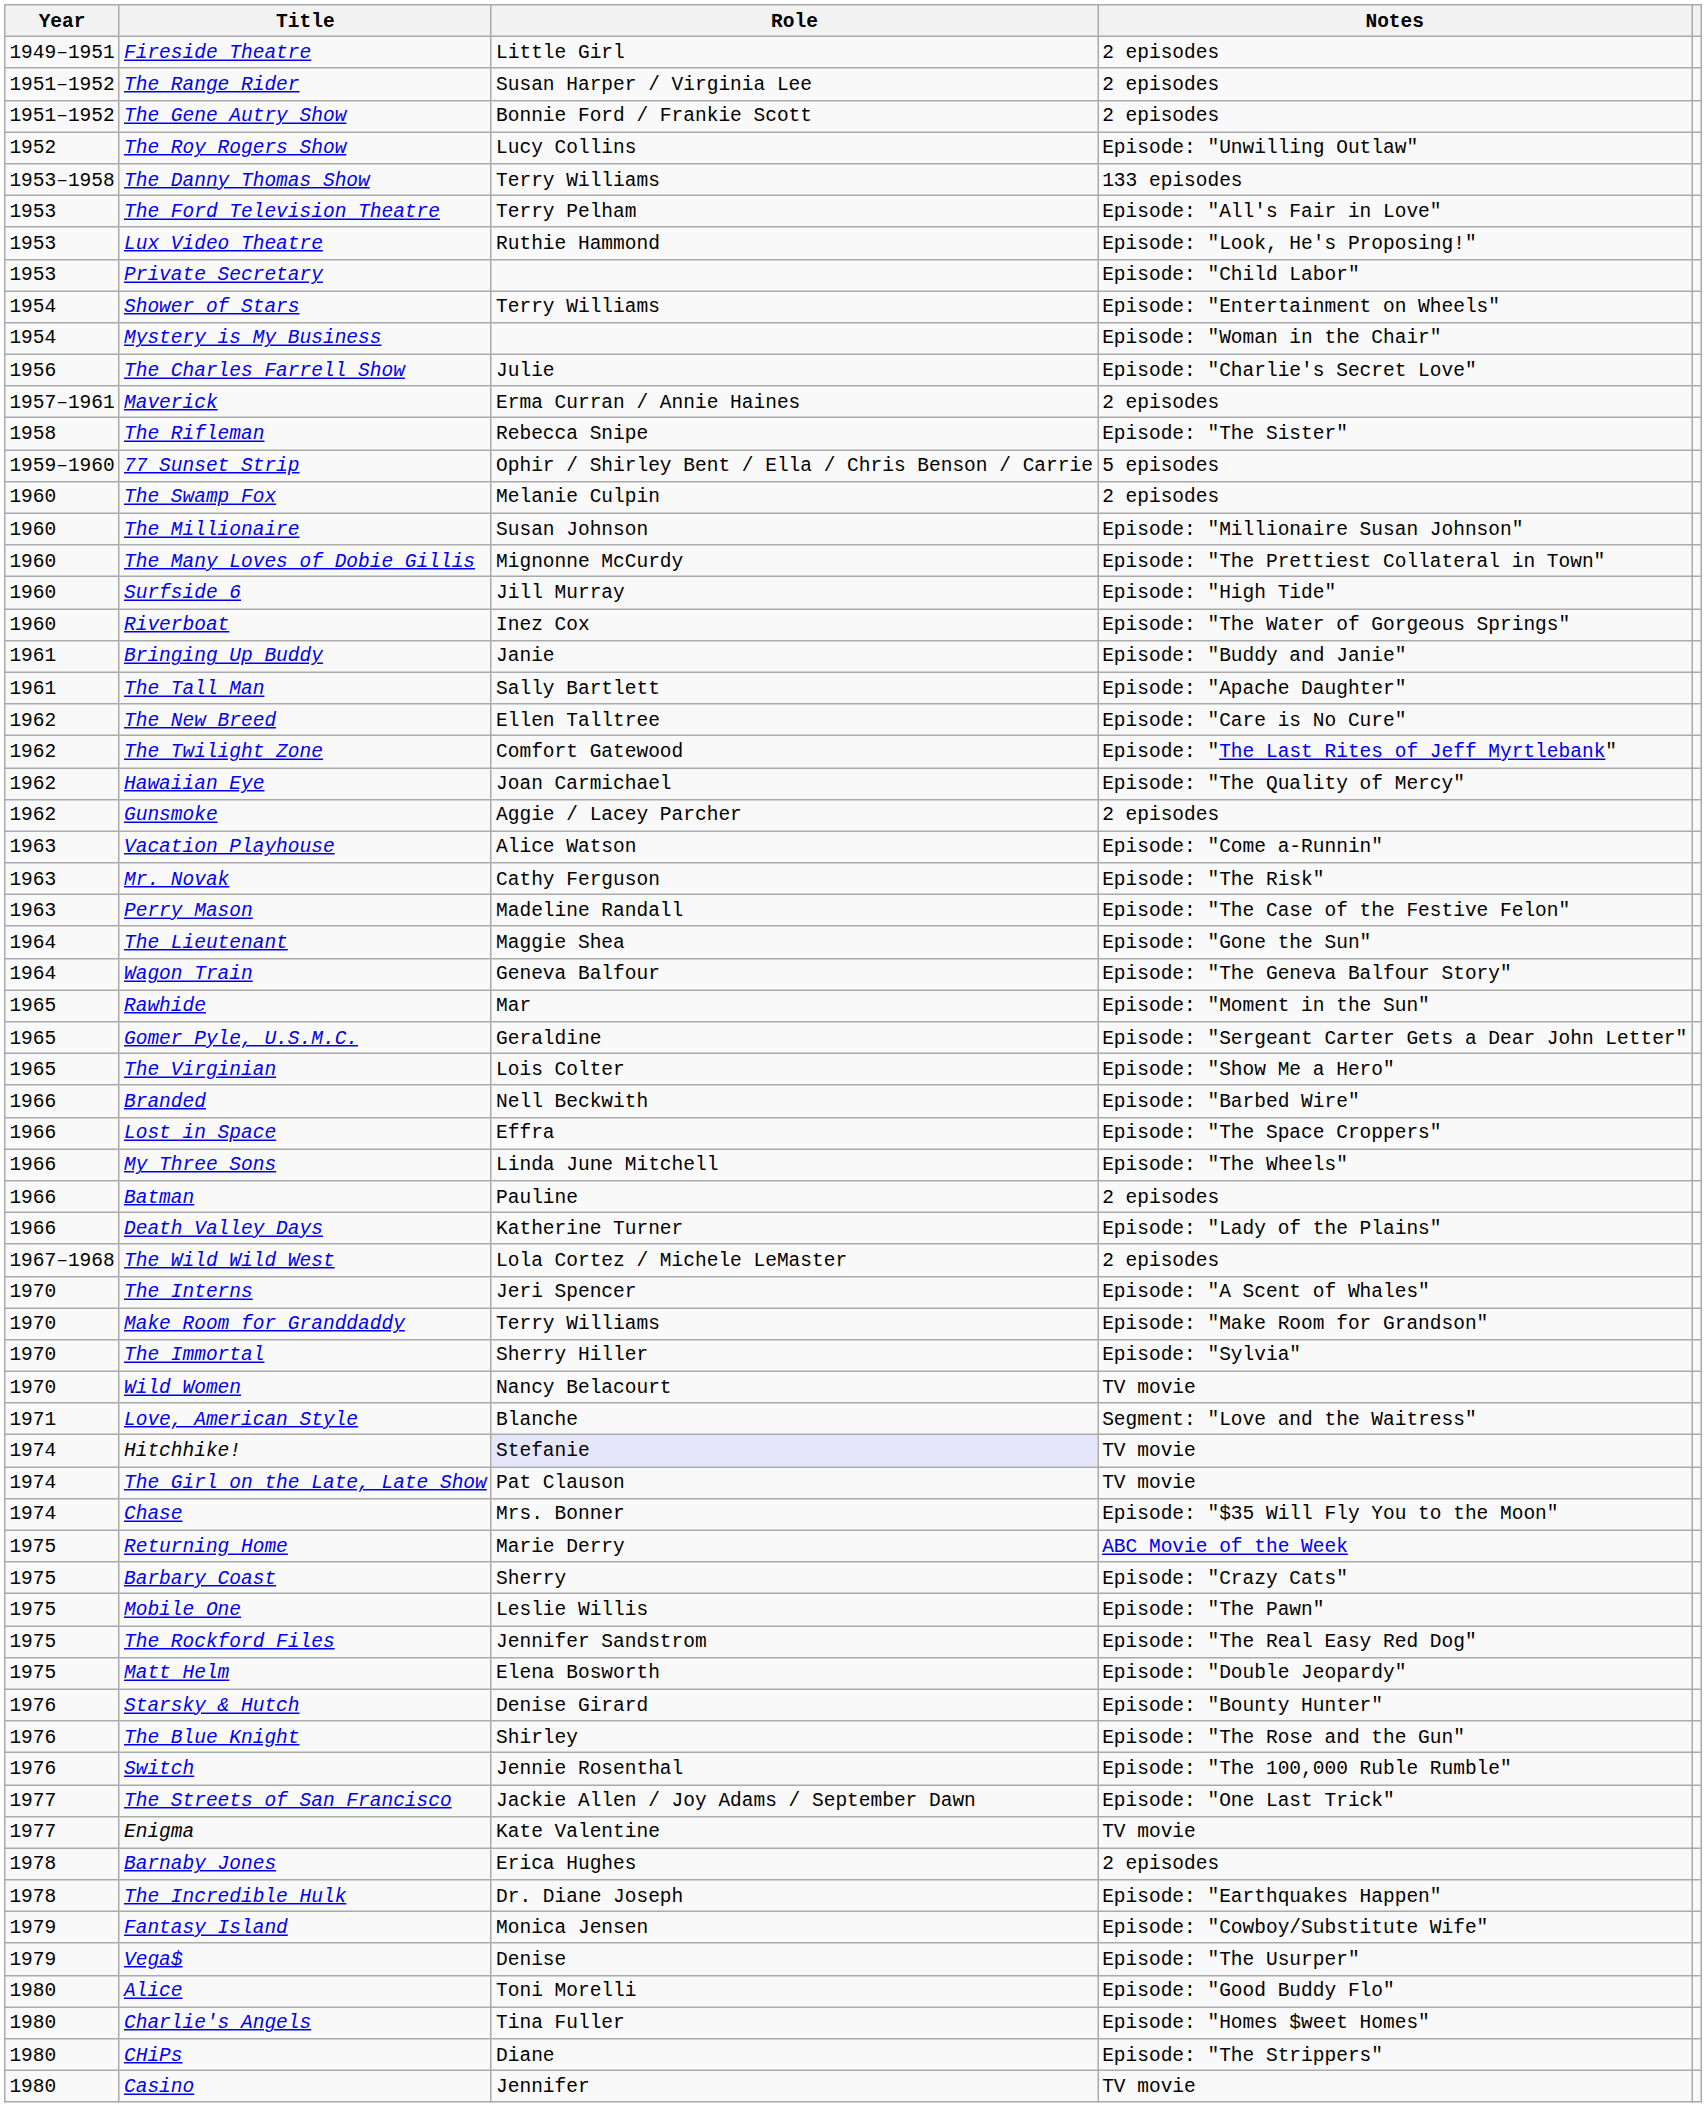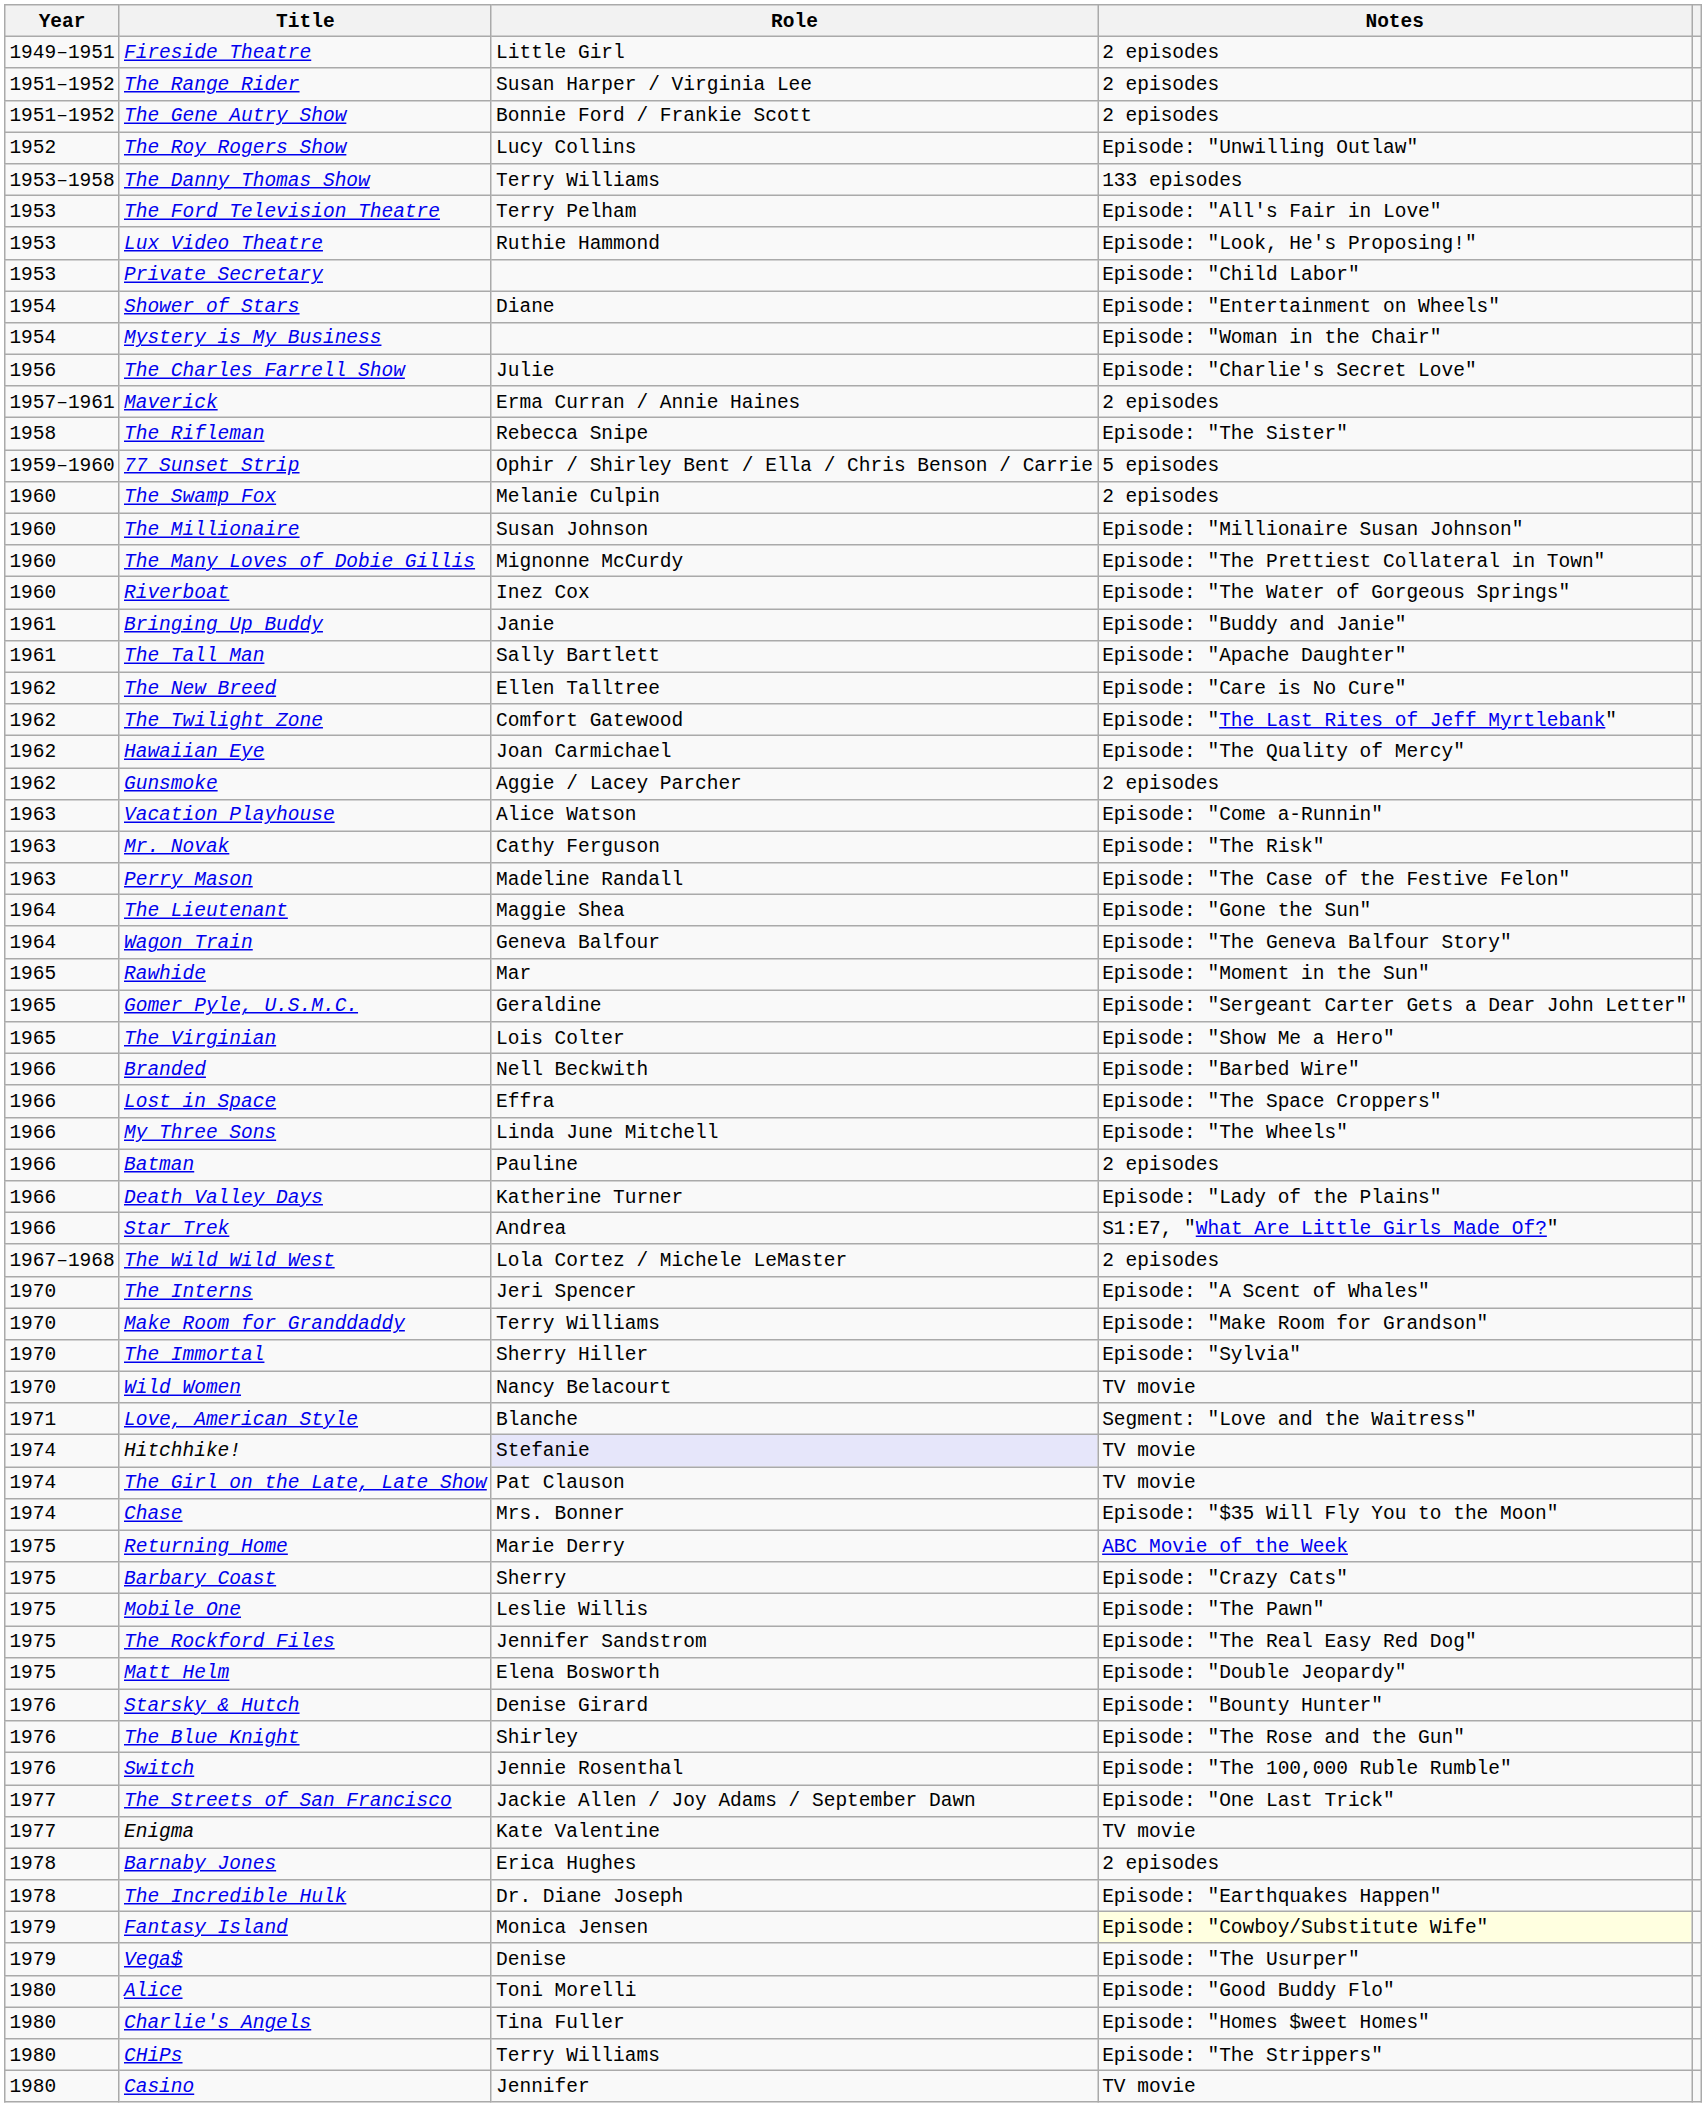Shower of Stars | Role: Terry Williams -> Diane
- row: 1960 | Surfside 6 | Jill Murray | Episode: "High Tide"
+ row: 1966 | Star Trek | Andrea | S1:E7, "What Are Little Girls Made Of?"
Fantasy Island | Notes: no background -> lightyellow background
CHiPs | Role: Diane -> Terry Williams
